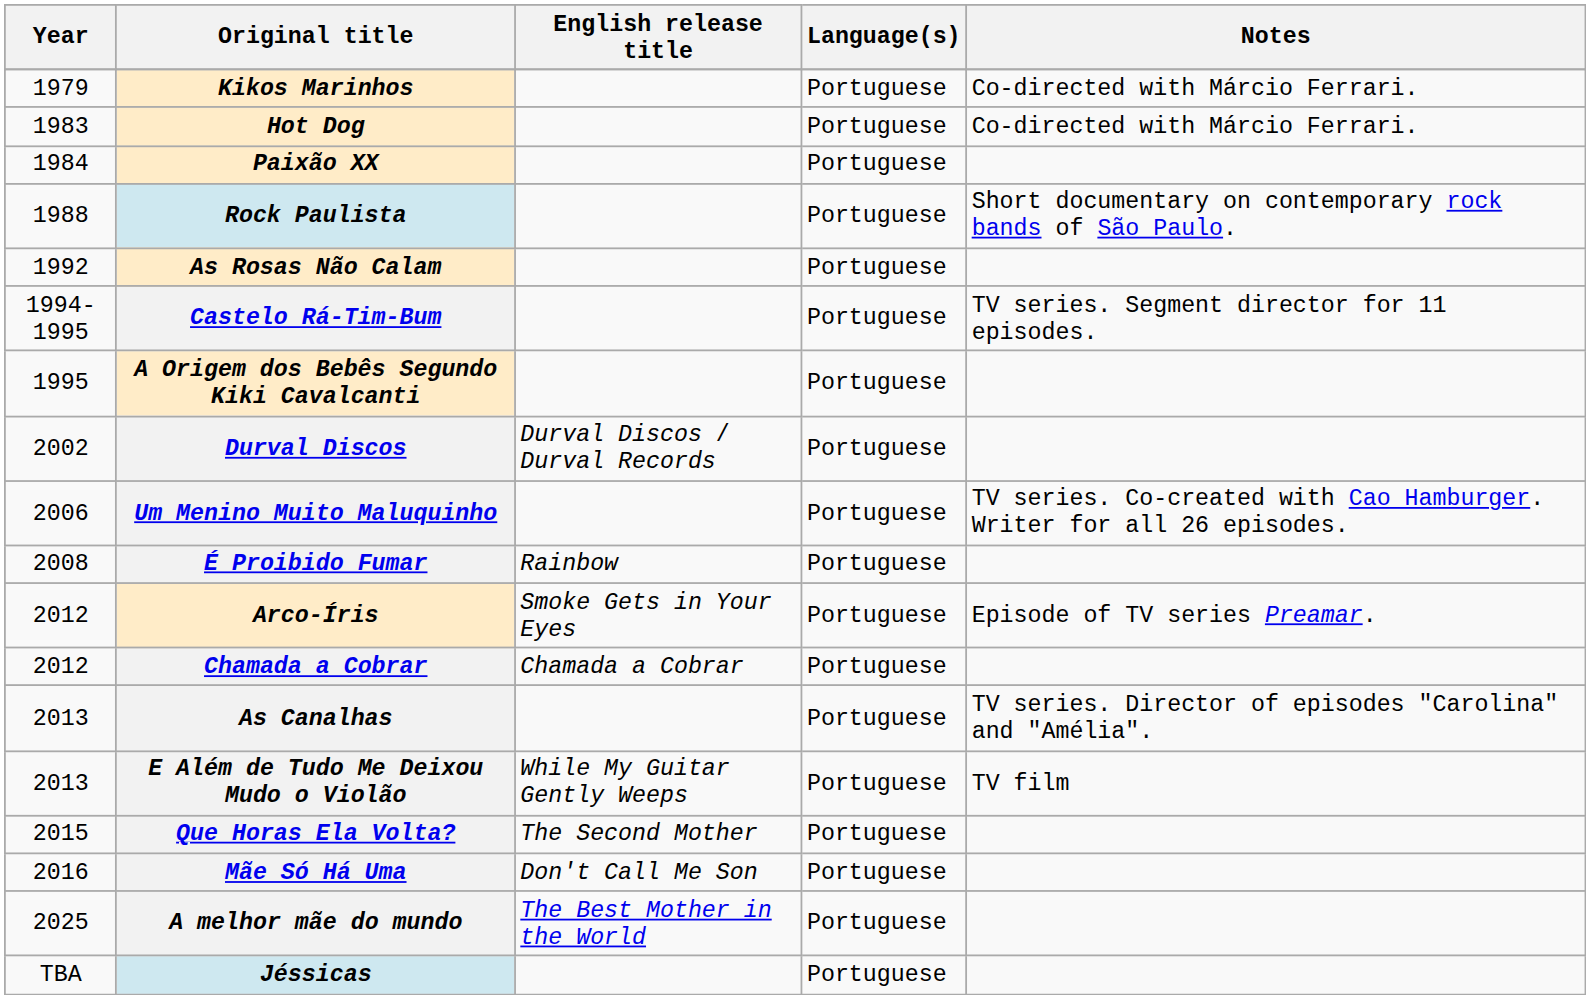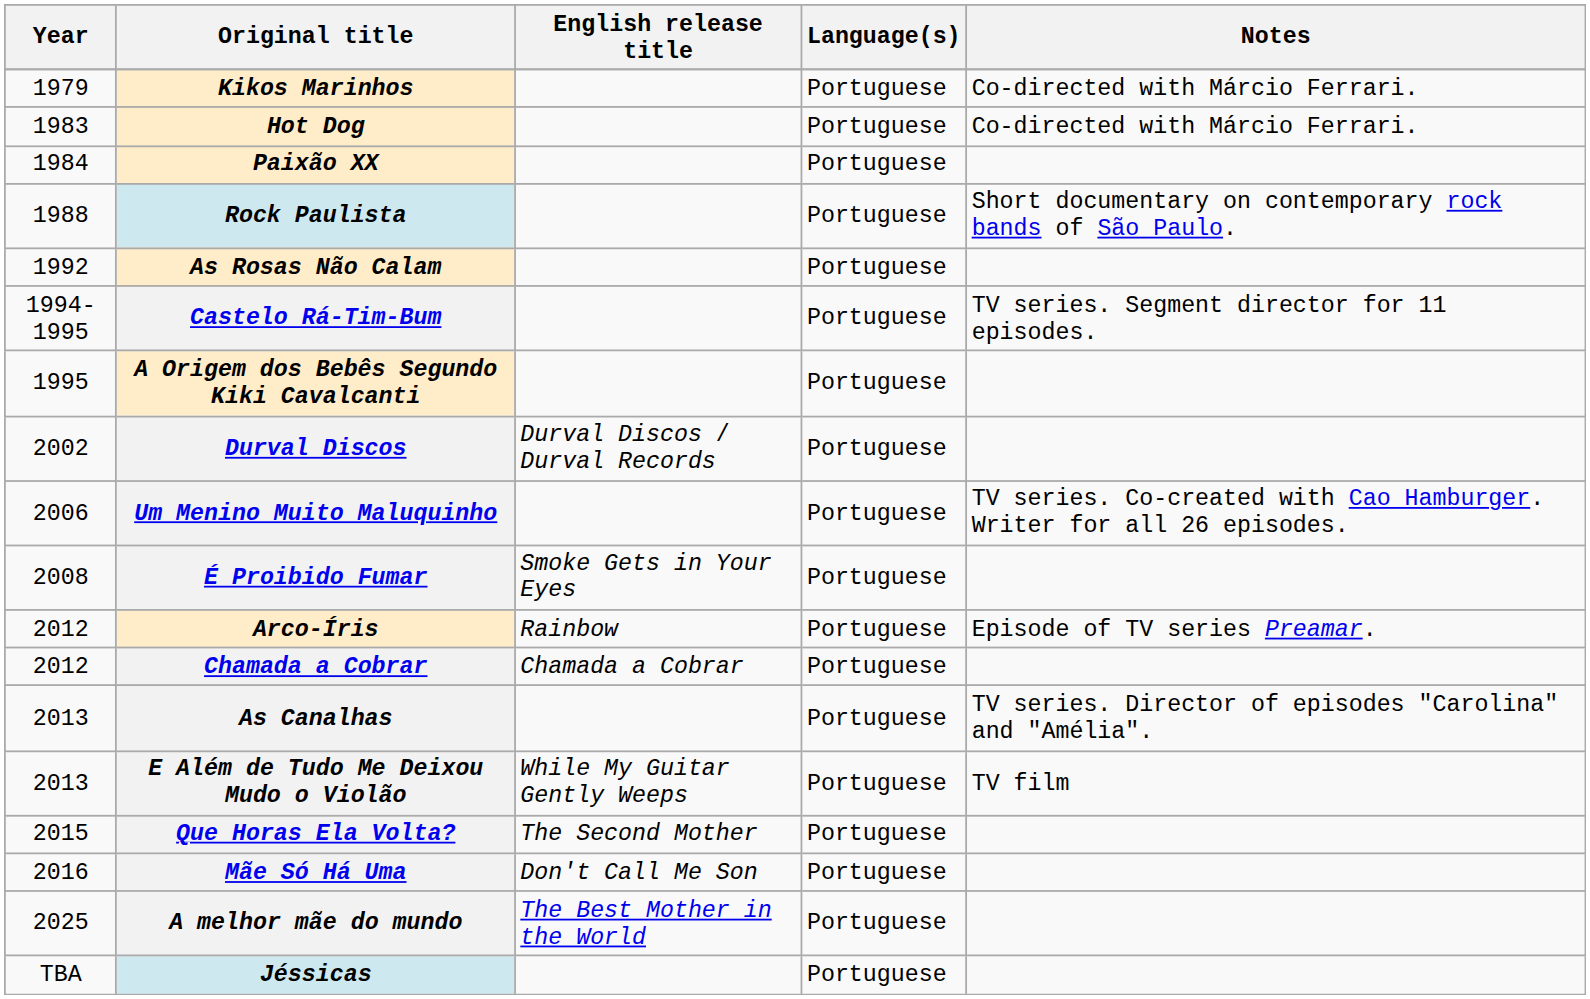É Proibido Fumar | English release title: Rainbow -> Smoke Gets in Your Eyes
Arco-Íris | English release title: Smoke Gets in Your Eyes -> Rainbow
